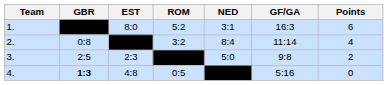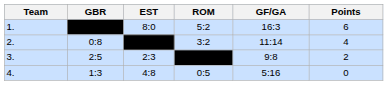- column: NED | 3:1 | 8:4 | 5:0
4. | GBR: bold -> normal
